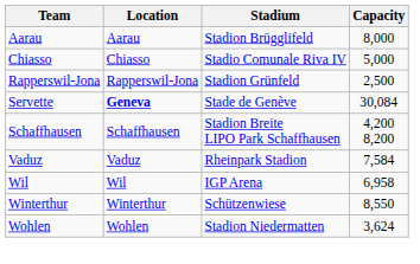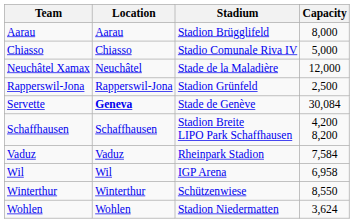+ row: Neuchâtel Xamax | Neuchâtel | Stade de la Maladière | 12,000
